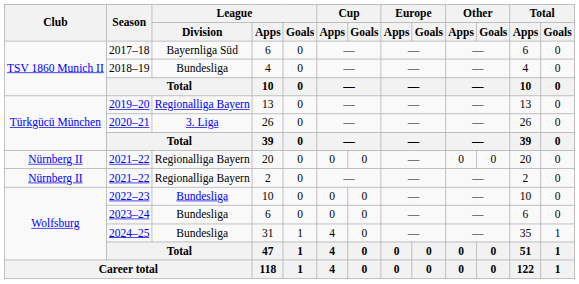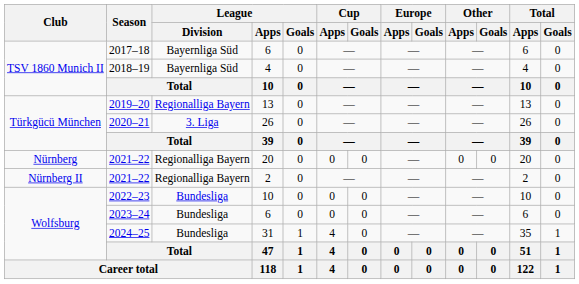2018–19 | League / Division: Bundesliga -> Bayernliga Süd
2021–22 / 20 | Club: Nürnberg II -> Nürnberg
